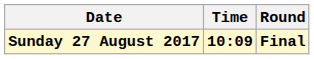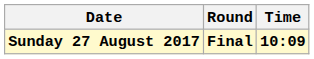columns swapped: Time <-> Round
